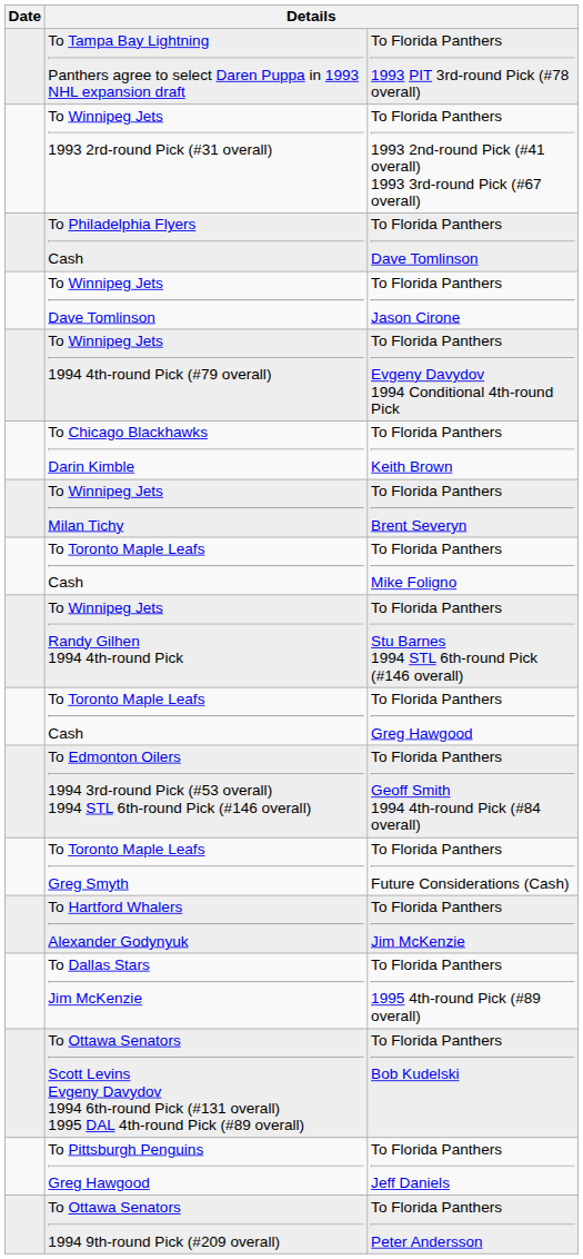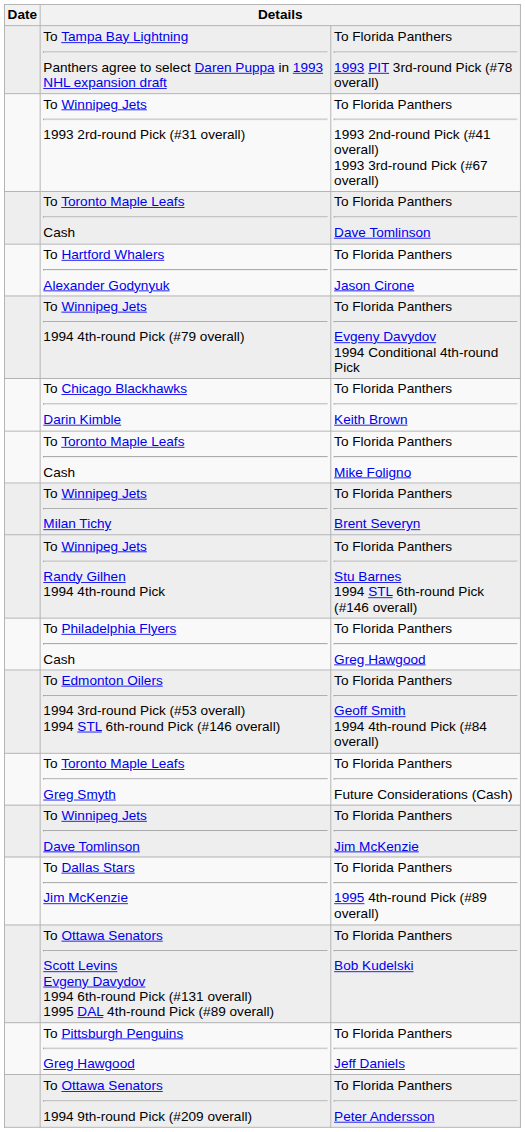To Florida Panthers Dave Tomlinson | column 2: To Philadelphia Flyers Cash -> To Toronto Maple Leafs Cash
To Florida Panthers Jason Cirone | column 2: To Winnipeg Jets Dave Tomlinson -> To Hartford Whalers Alexander Godynyuk
rows swapped: To Florida Panthers Brent Severyn <-> To Florida Panthers Mike Foligno
To Florida Panthers Greg Hawgood | column 2: To Toronto Maple Leafs Cash -> To Philadelphia Flyers Cash
To Florida Panthers Jim McKenzie | column 2: To Hartford Whalers Alexander Godynyuk -> To Winnipeg Jets Dave Tomlinson
